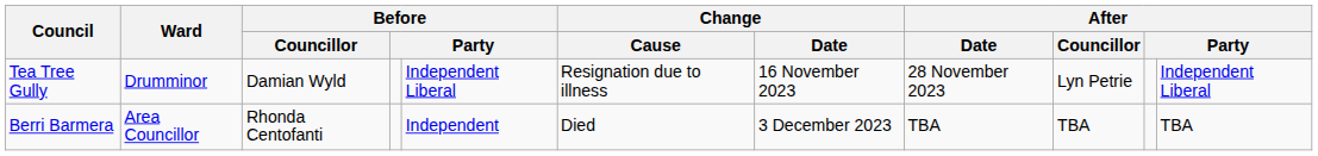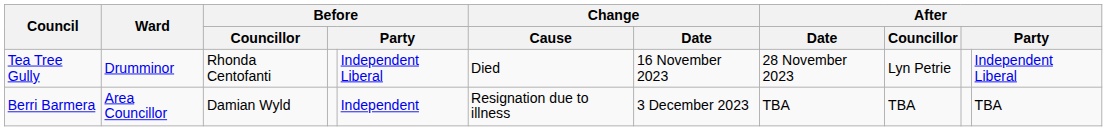Tea Tree Gully | Before / Councillor: Damian Wyld -> Rhonda Centofanti
Tea Tree Gully | Change / Cause: Resignation due to illness -> Died
Berri Barmera | Before / Councillor: Rhonda Centofanti -> Damian Wyld
Berri Barmera | Change / Cause: Died -> Resignation due to illness
